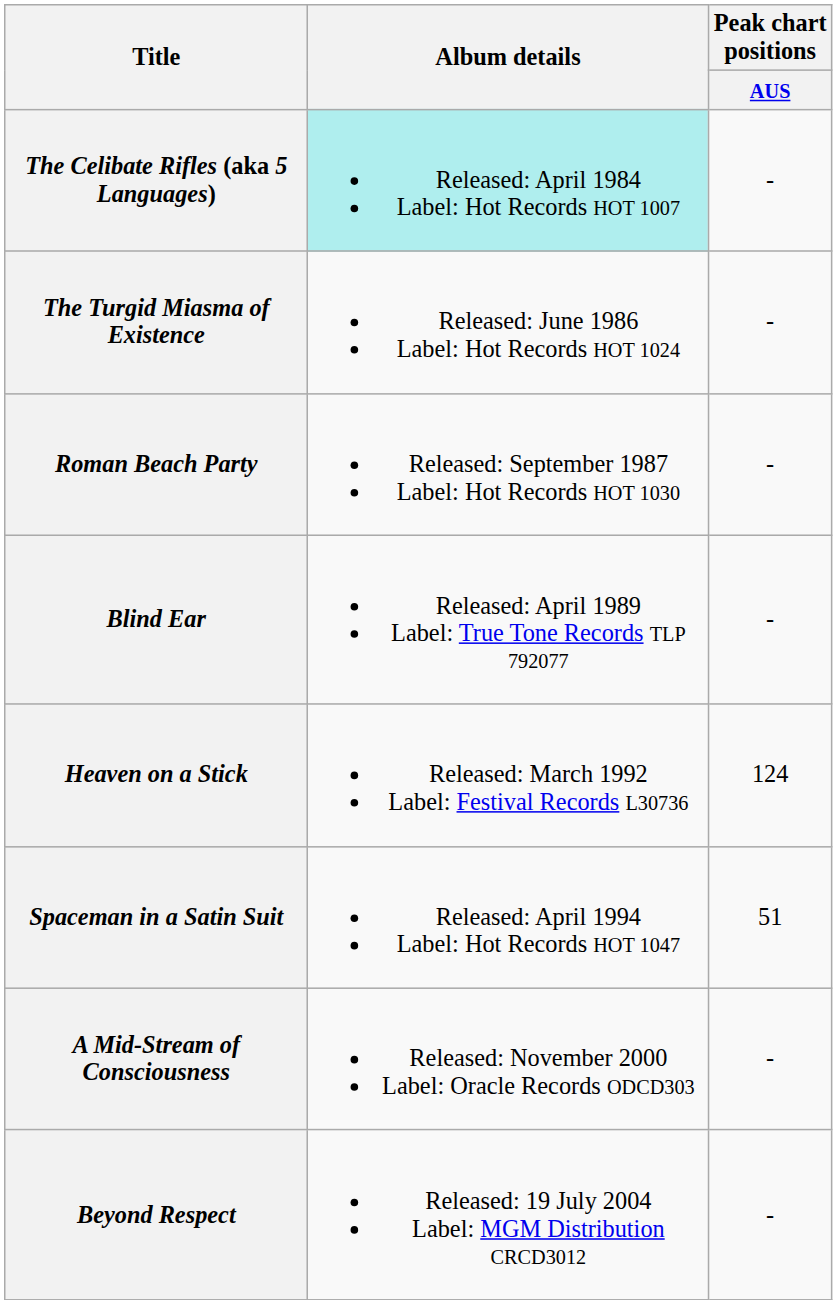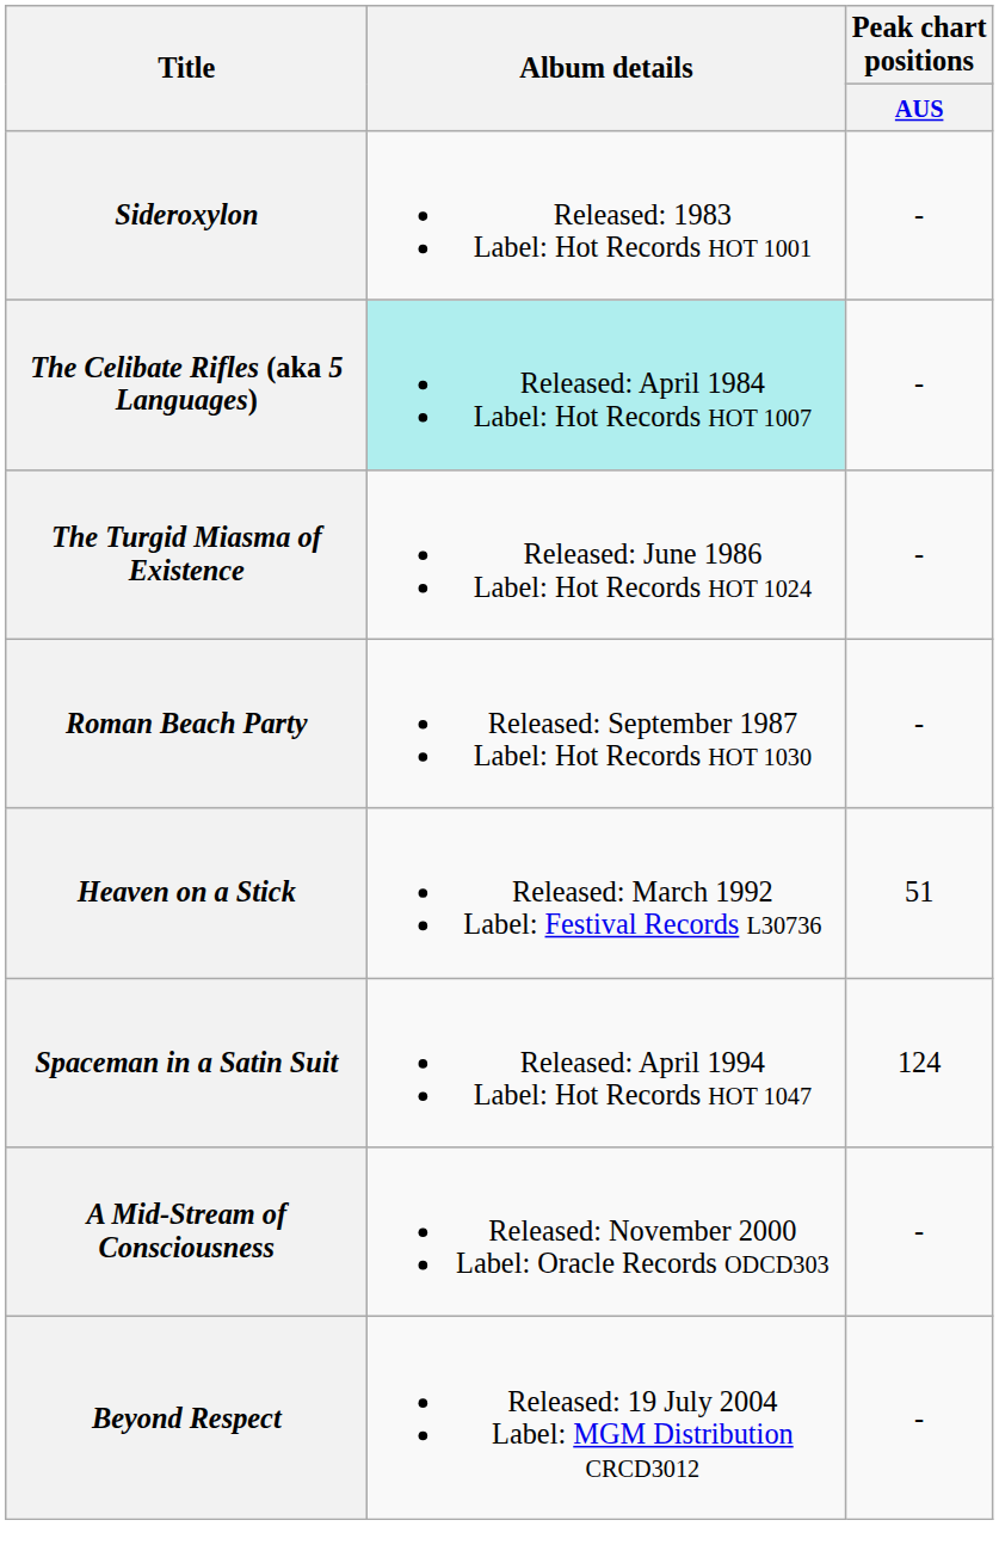+ row: Sideroxylon | Released: 1983 Label: Hot Records HOT 1001 | -
- row: Blind Ear | Released: April 1989 Label: True Tone Records TLP 792077 | -
Heaven on a Stick | Peak chart positions / AUS: 124 -> 51
Spaceman in a Satin Suit | Peak chart positions / AUS: 51 -> 124
